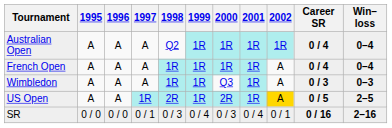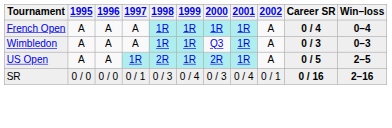- row: Australian Open | A | A | A | Q2 | 1R | 1R | 1R | 1R | 0 / 4 | 0–4
US Open | 2002: gold background -> no background
